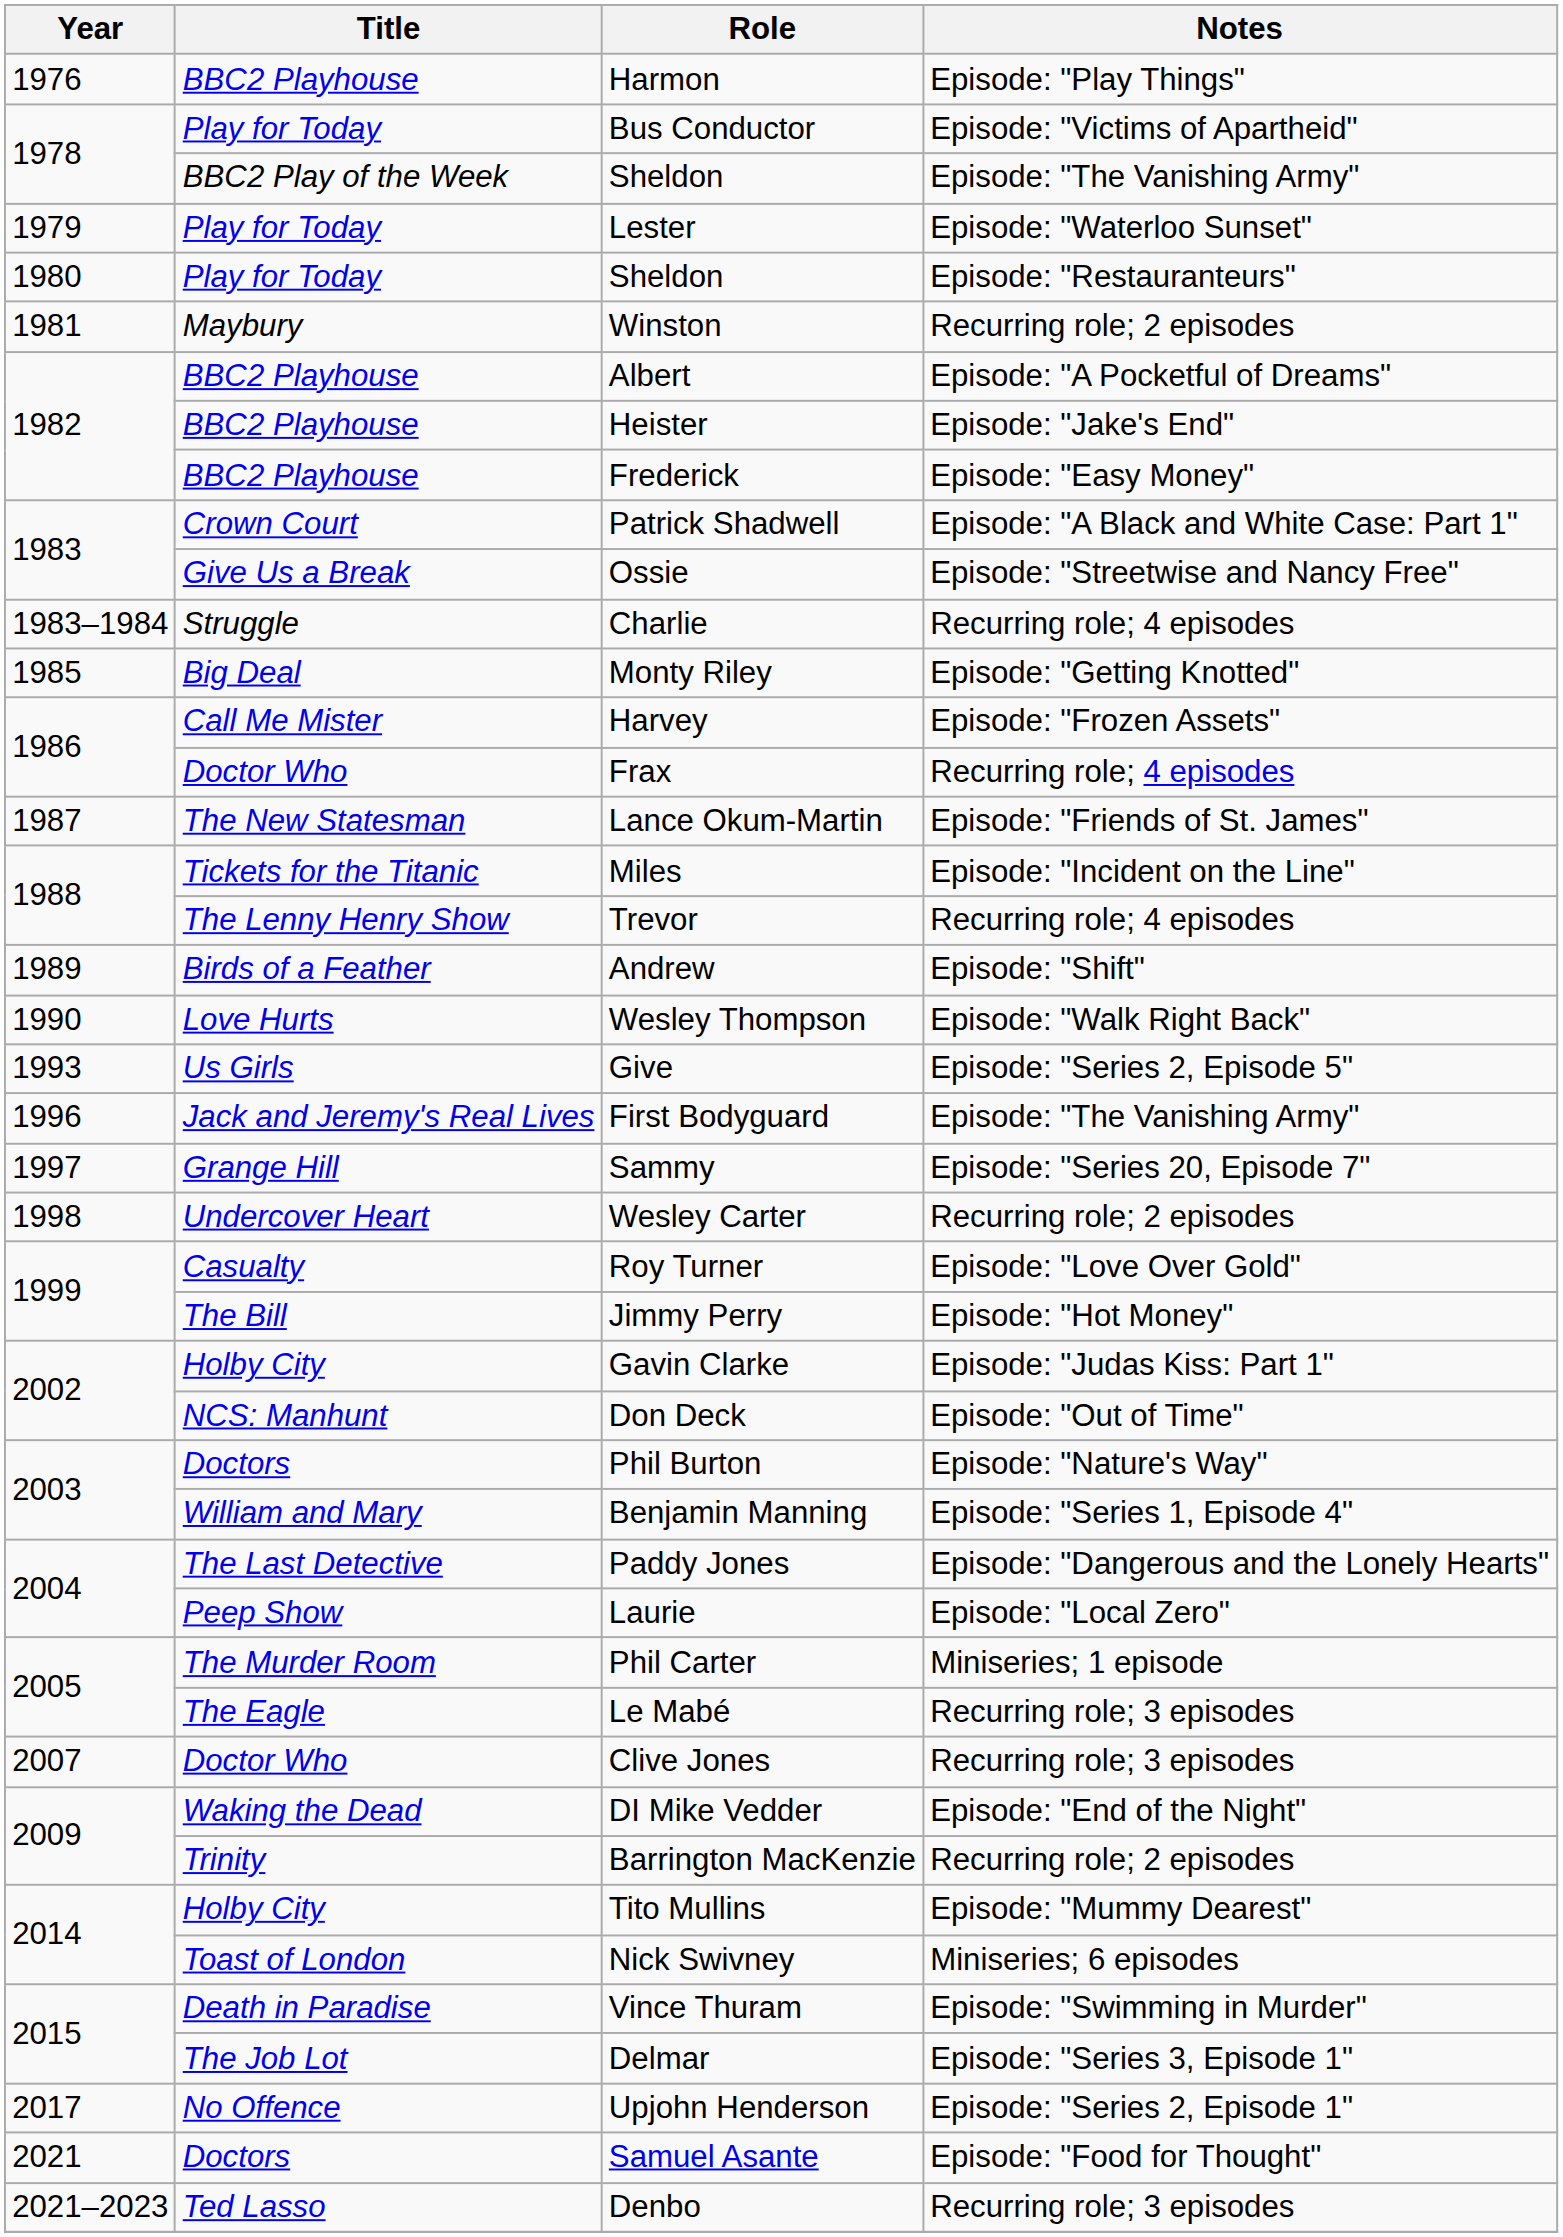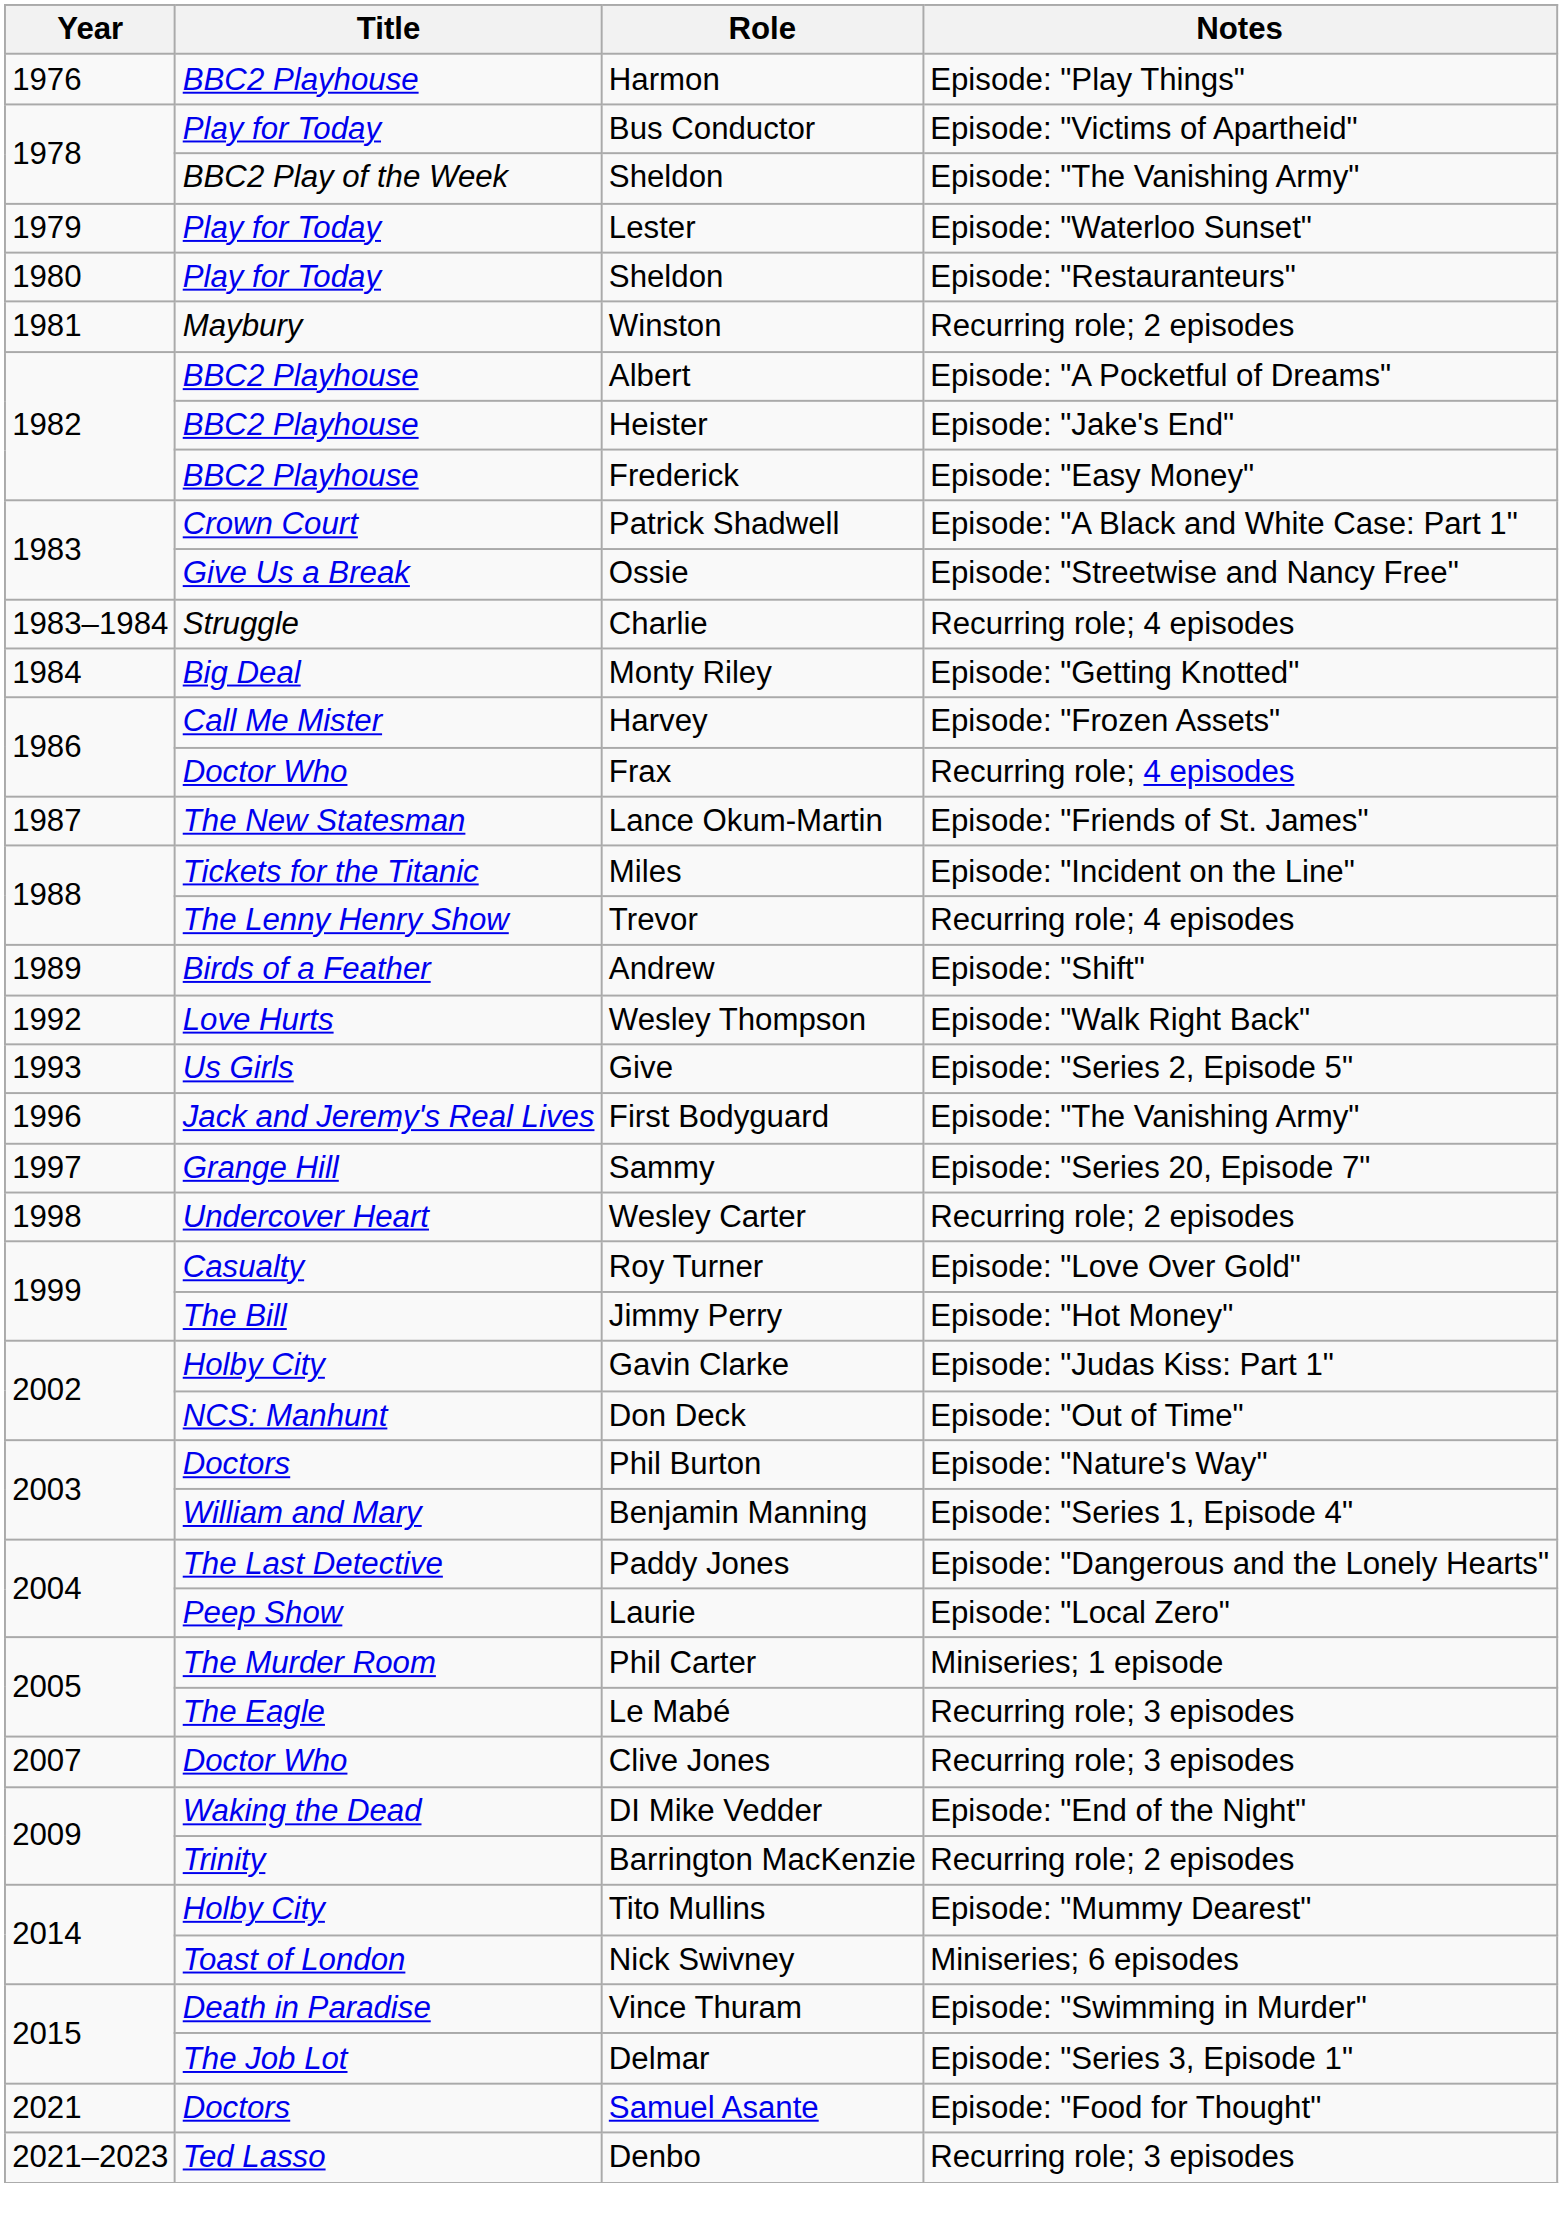Monty Riley | Year: 1985 -> 1984
Wesley Thompson | Year: 1990 -> 1992
- row: 2017 | No Offence | Upjohn Henderson | Episode: "Series 2, Episode 1"
